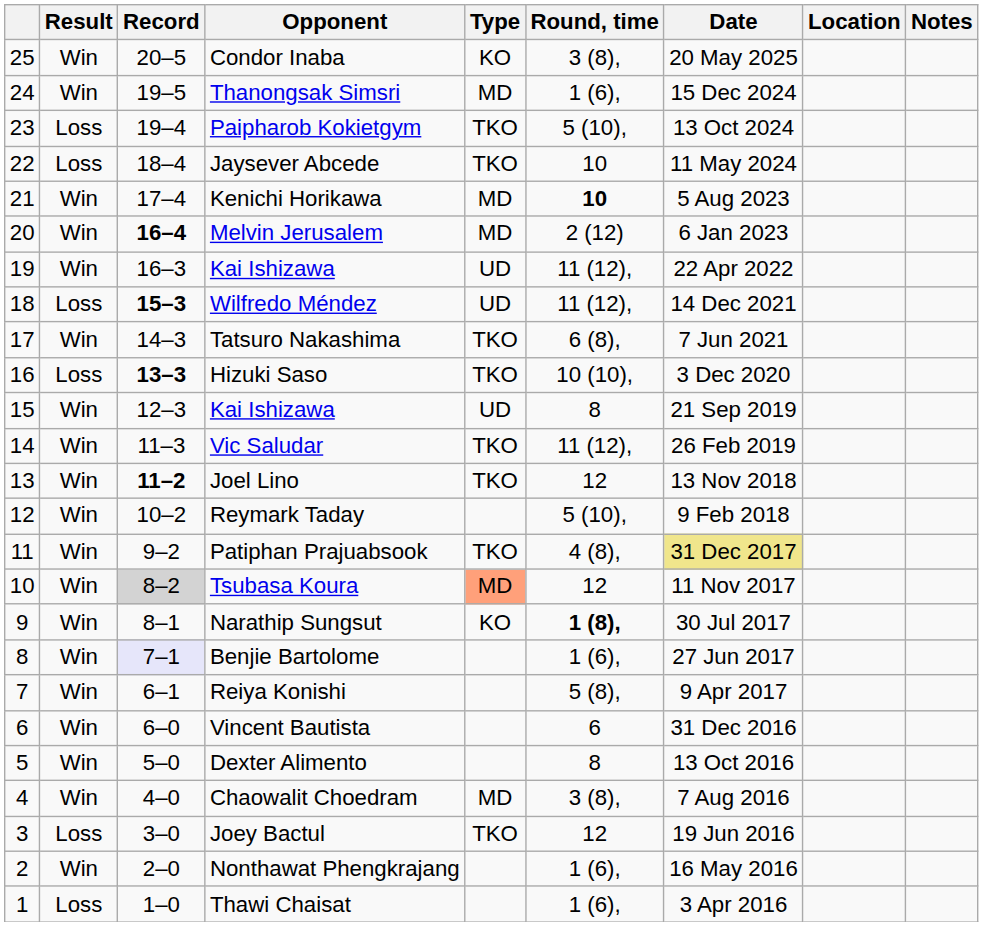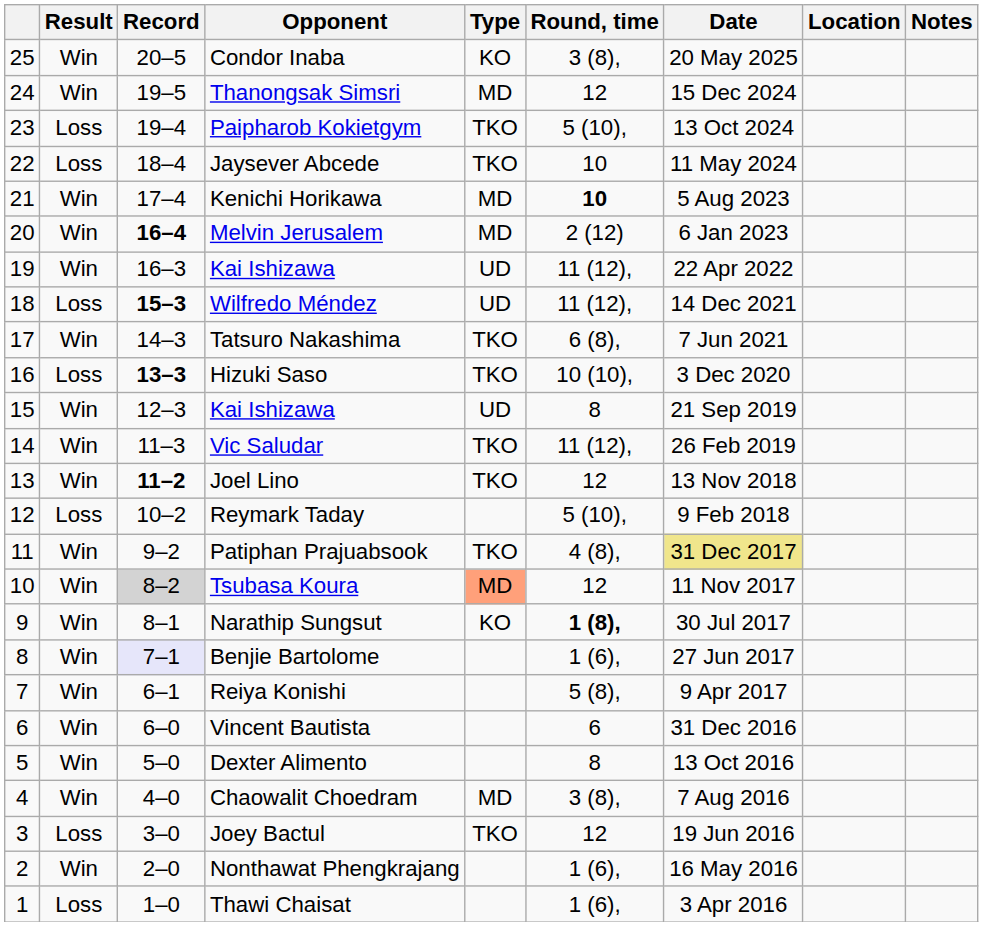Thanongsak Simsri | Round, time: 1 (6), -> 12
Reymark Taday | Result: Win -> Loss
